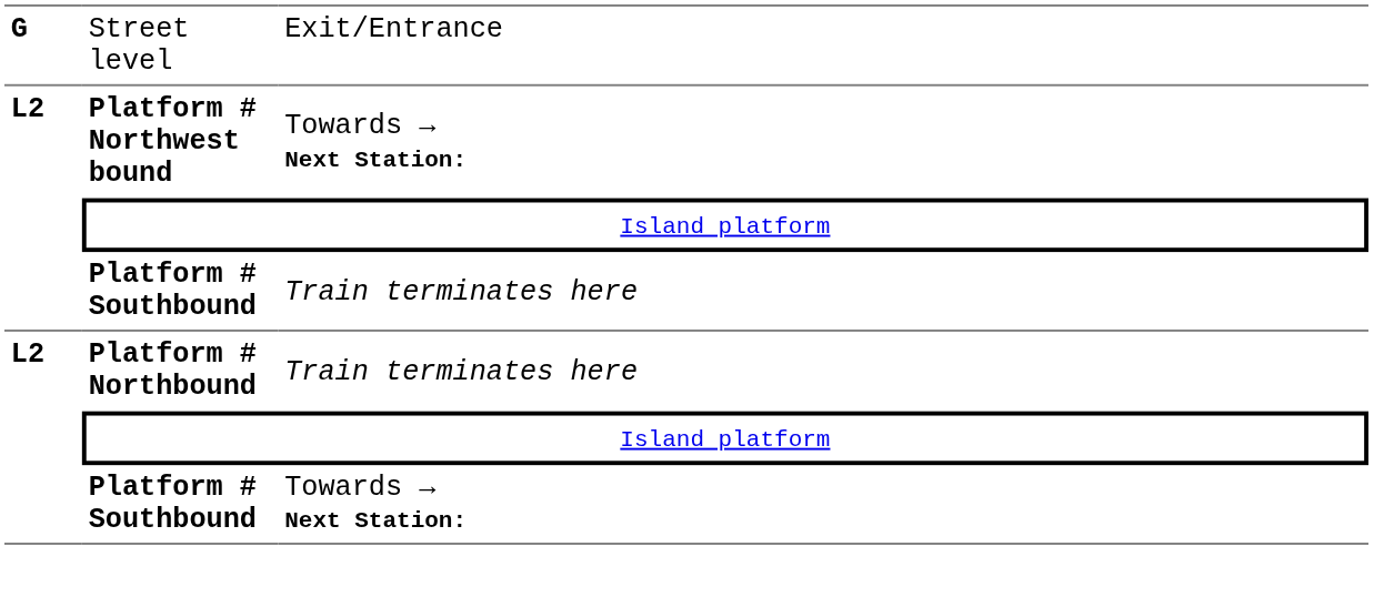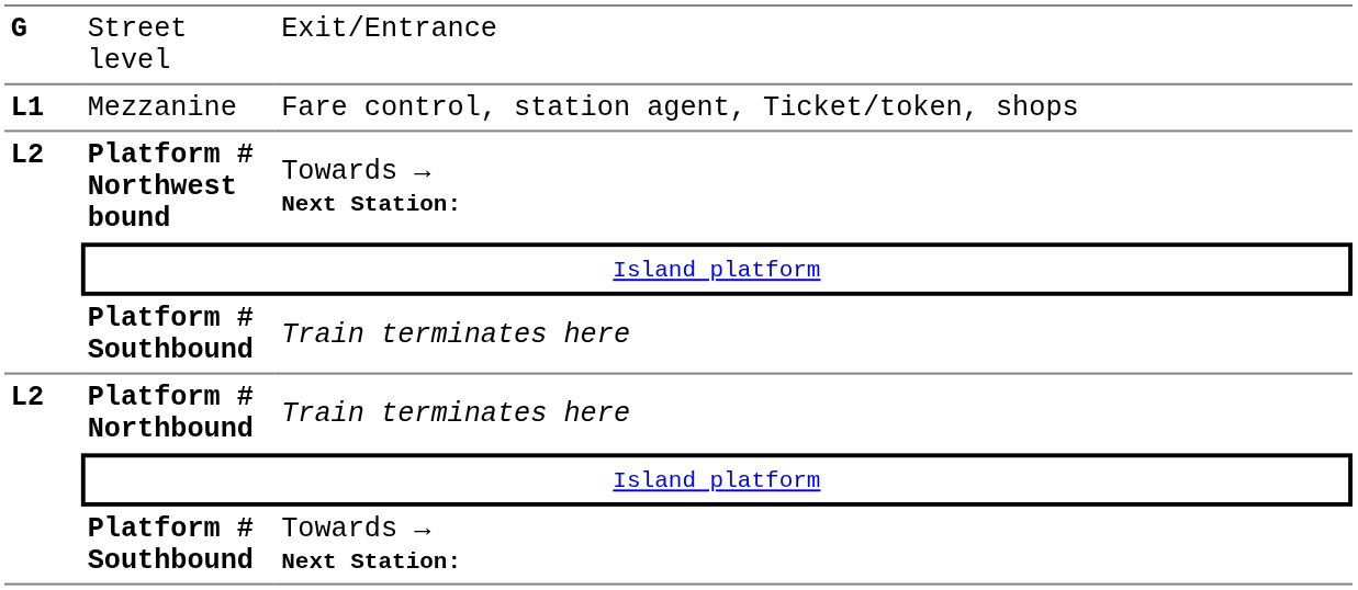+ row: L1 | Mezzanine | Fare control, station agent, Ticket/token, shops
